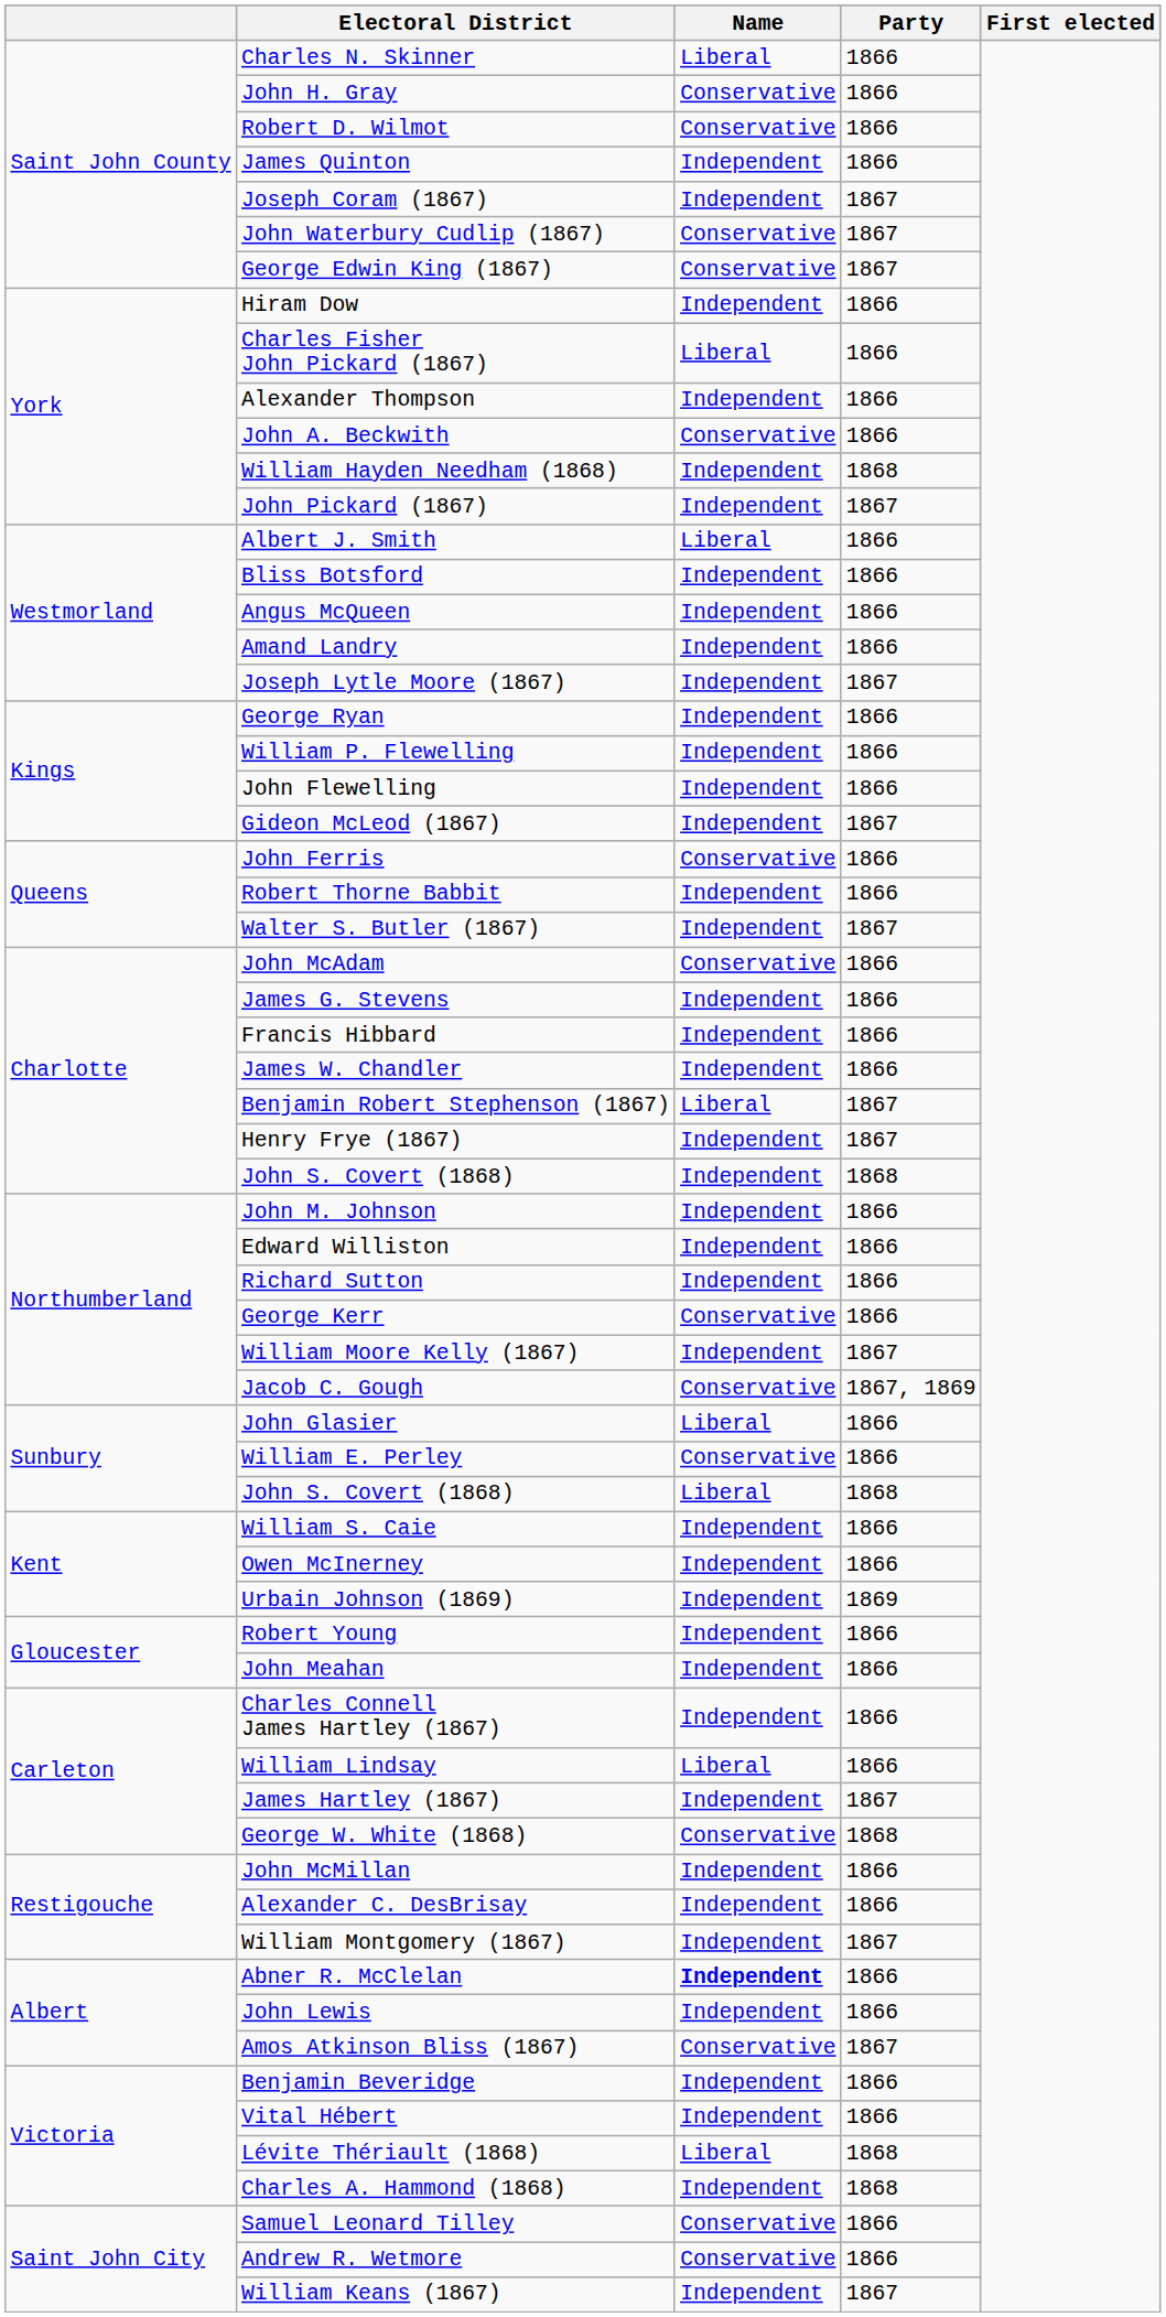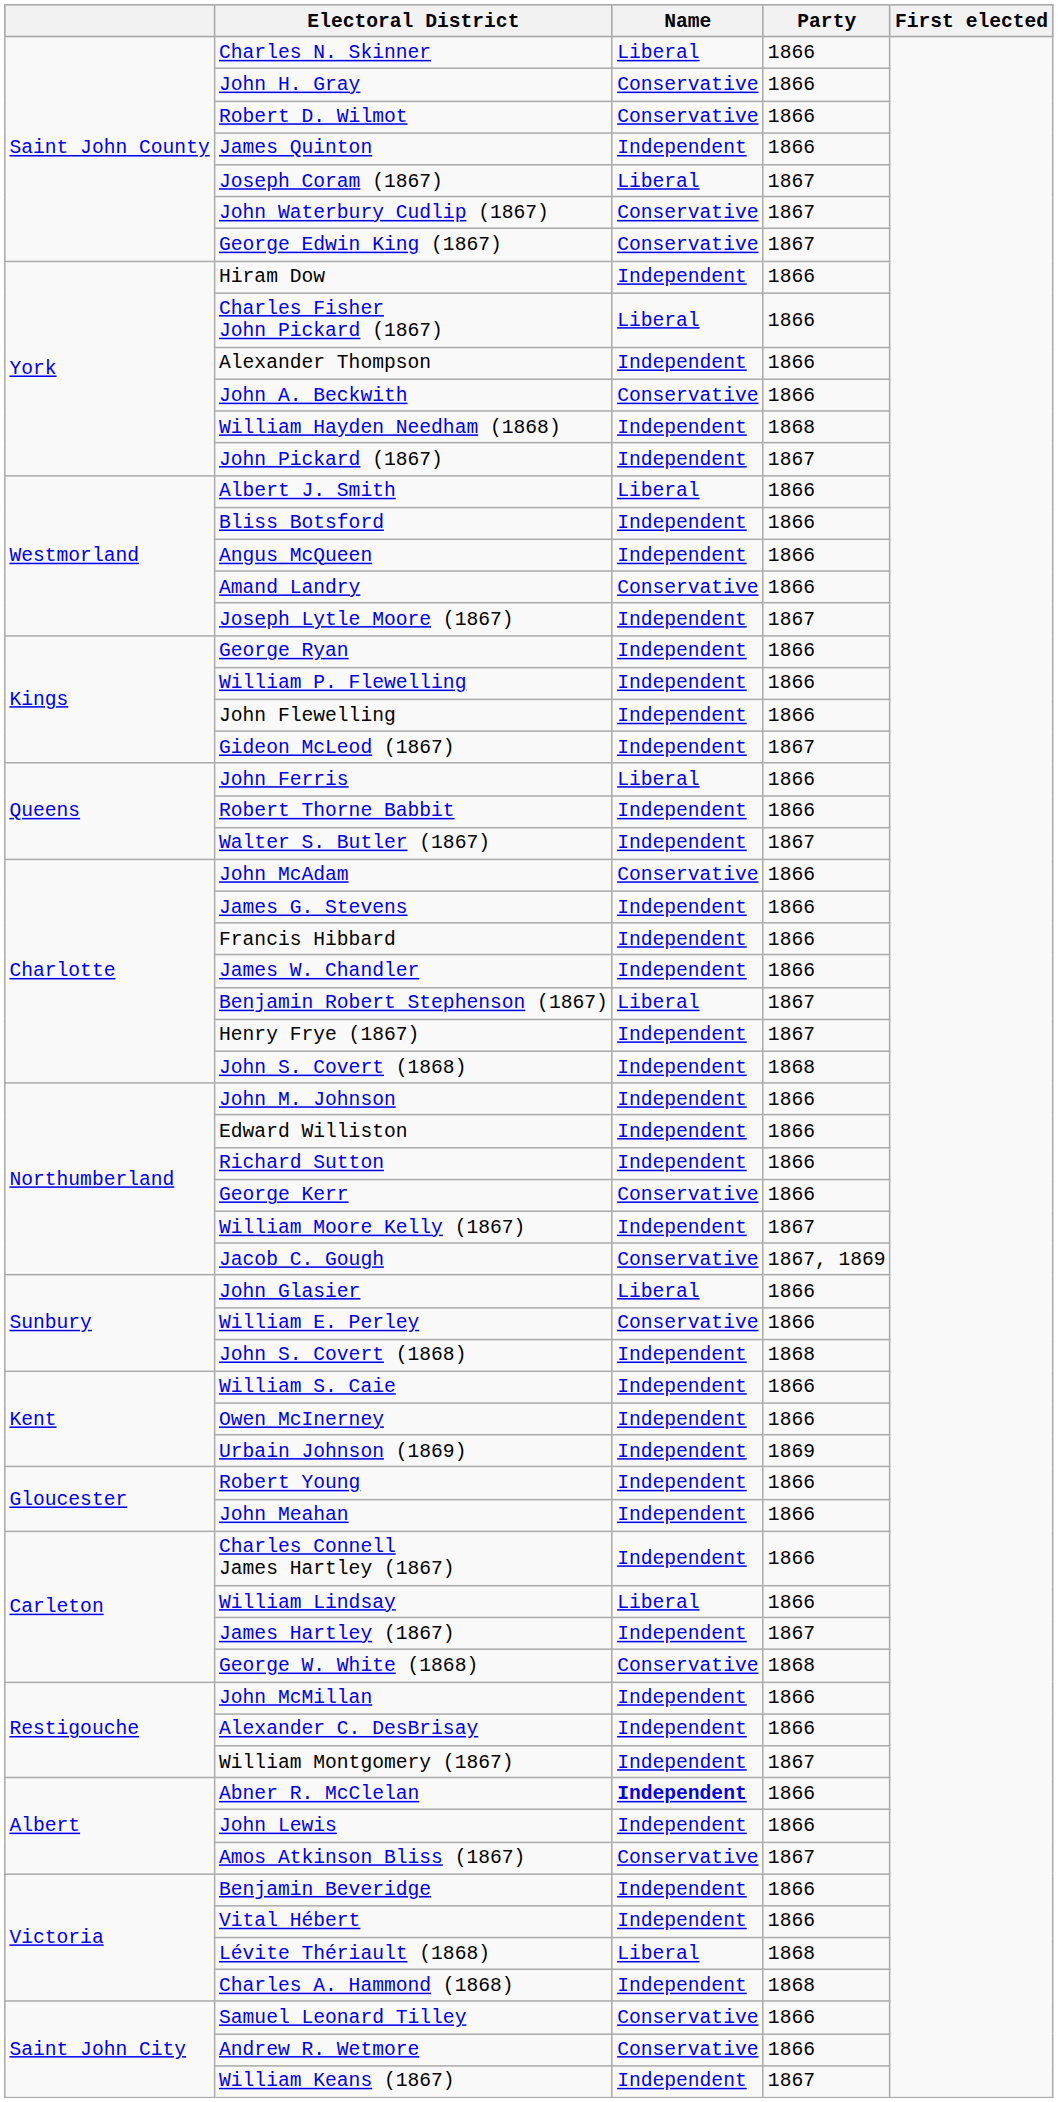Joseph Coram (1867) | Name: Independent -> Liberal
Amand Landry | Name: Independent -> Conservative
John Ferris | Name: Conservative -> Liberal
Sunbury / John S. Covert (1868) | Name: Liberal -> Independent
